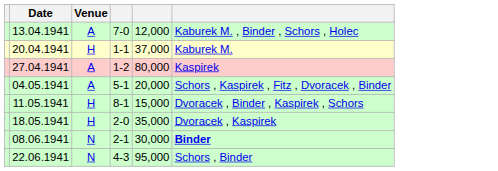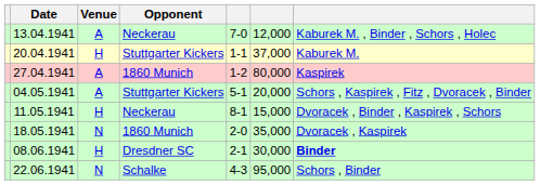+ column: Opponent | Neckerau | Stuttgarter Kickers | 1860 Munich | Stuttgarter Kickers | Neckerau | 1860 Munich | Dresdner SC | Schalke
18.05.1941 | Venue: H -> N
08.06.1941 | Venue: N -> H
